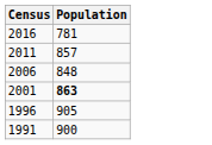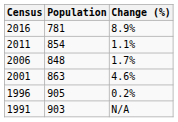+ column: Change (%) | 8.9% | 1.1% | 1.7% | 4.6% | 0.2% | N/A
2011 | Population: 857 -> 854
2001 | Population: bold -> normal
1991 | Population: 900 -> 903
